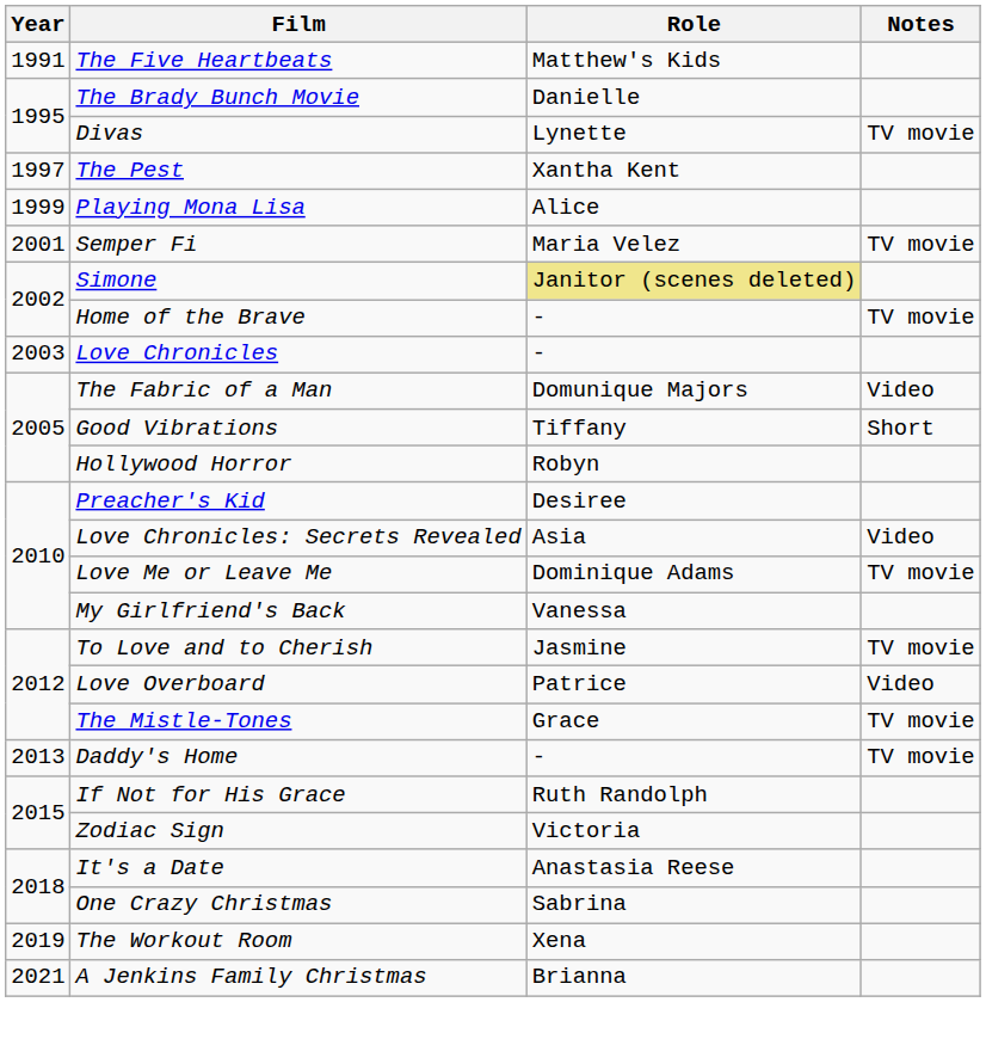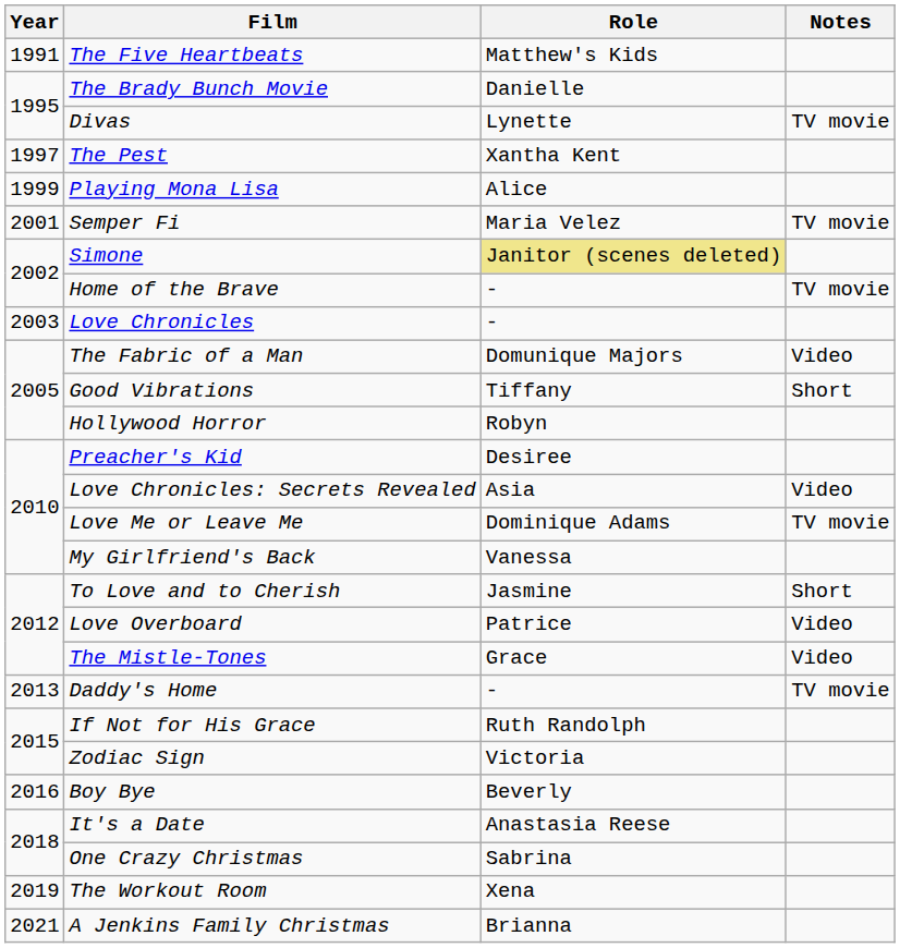To Love and to Cherish | Notes: TV movie -> Short
The Mistle-Tones | Notes: TV movie -> Video
+ row: 2016 | Boy Bye | Beverly
